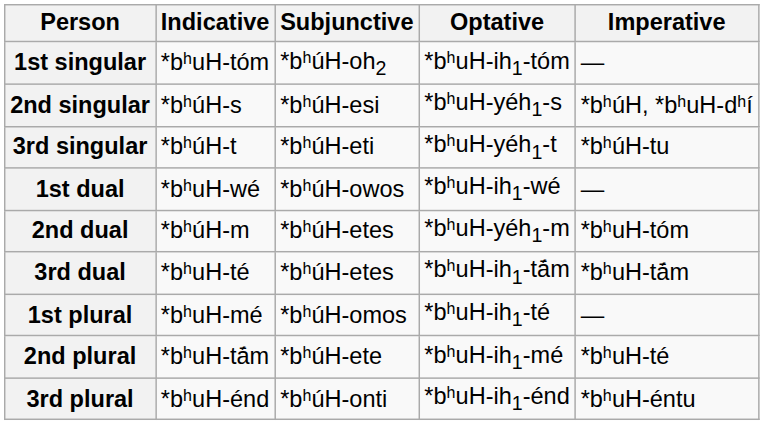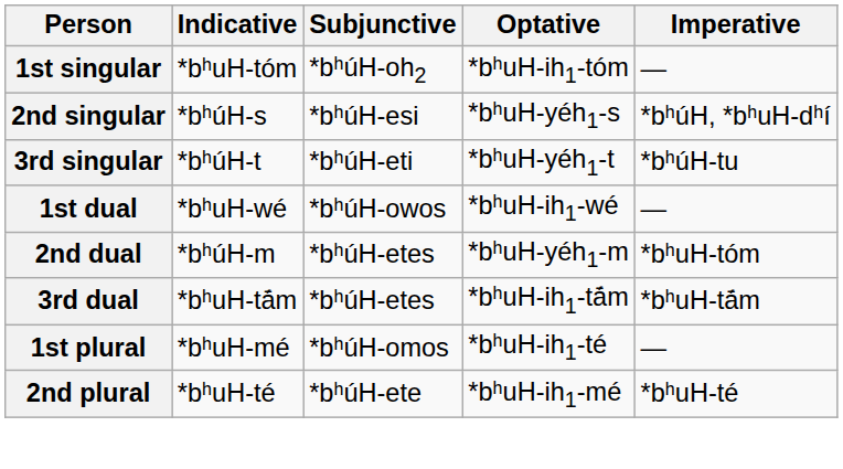3rd dual | Indicative: *bʰuH-té -> *bʰuH-tā́m
2nd plural | Indicative: *bʰuH-tā́m -> *bʰuH-té
- row: 3rd plural | *bʰuH-énd | *bʰúH-onti | *bʰuH-ih1-énd | *bʰuH-éntu
